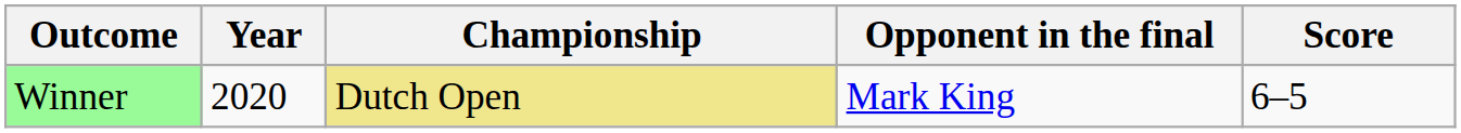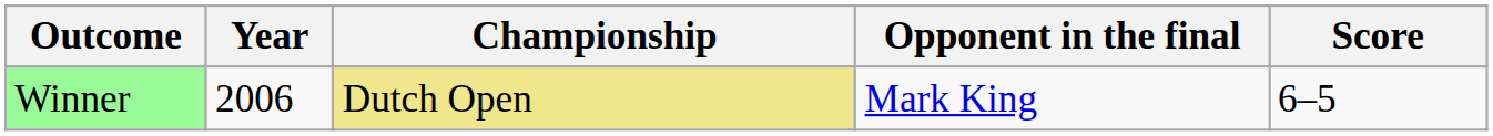Winner | Year: 2020 -> 2006
